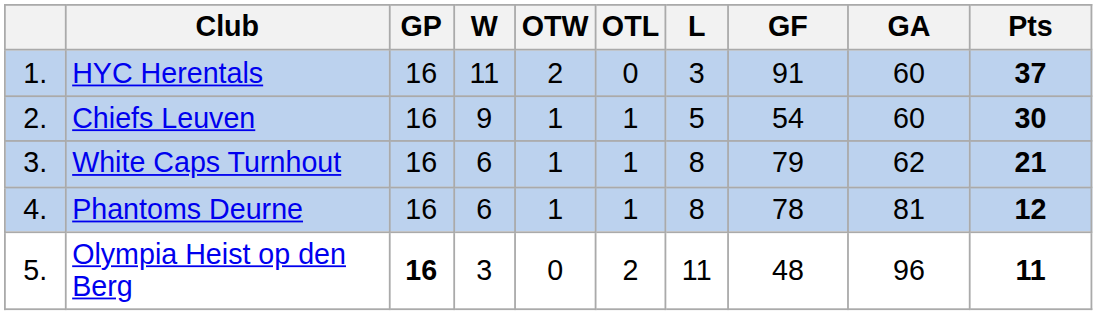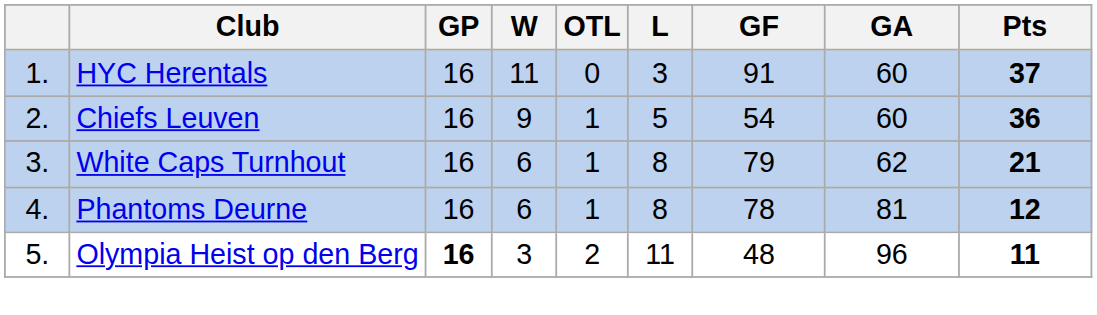- column: OTW | 2 | 1 | 1 | 1 | 0
Chiefs Leuven | Pts: 30 -> 36
